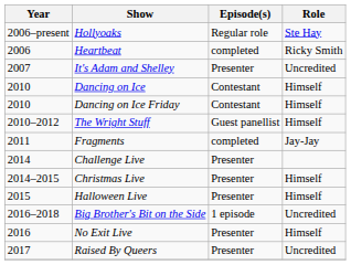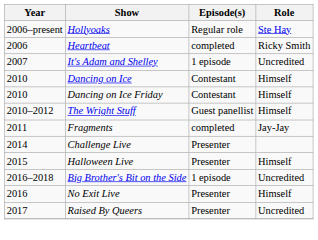It's Adam and Shelley | Episode(s): Presenter -> 1 episode
- row: 2014–2015 | Christmas Live | Presenter | Himself
